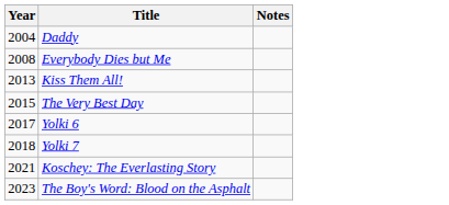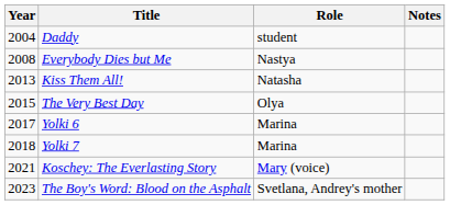+ column: Role | student | Nastya | Natasha | Olya | Marina | Marina | Mary (voice) | Svetlana, Andrey's mother
